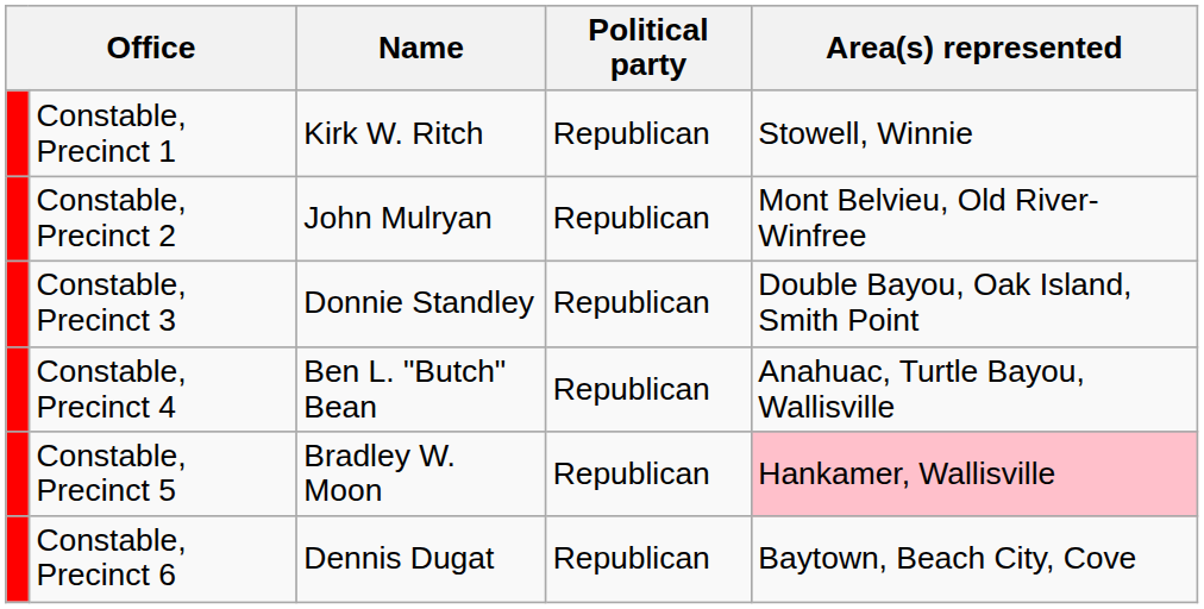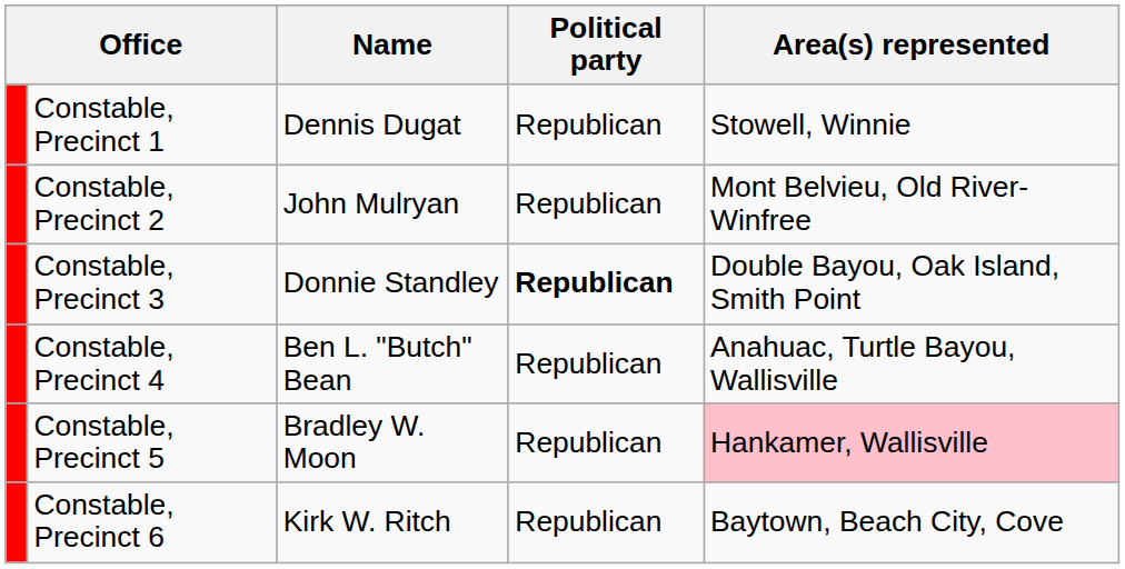Constable, Precinct 1 | Name: Kirk W. Ritch -> Dennis Dugat
Constable, Precinct 3 | Political party: normal -> bold
Constable, Precinct 6 | Name: Dennis Dugat -> Kirk W. Ritch
